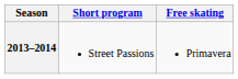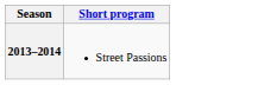- column: Free skating | Primavera
